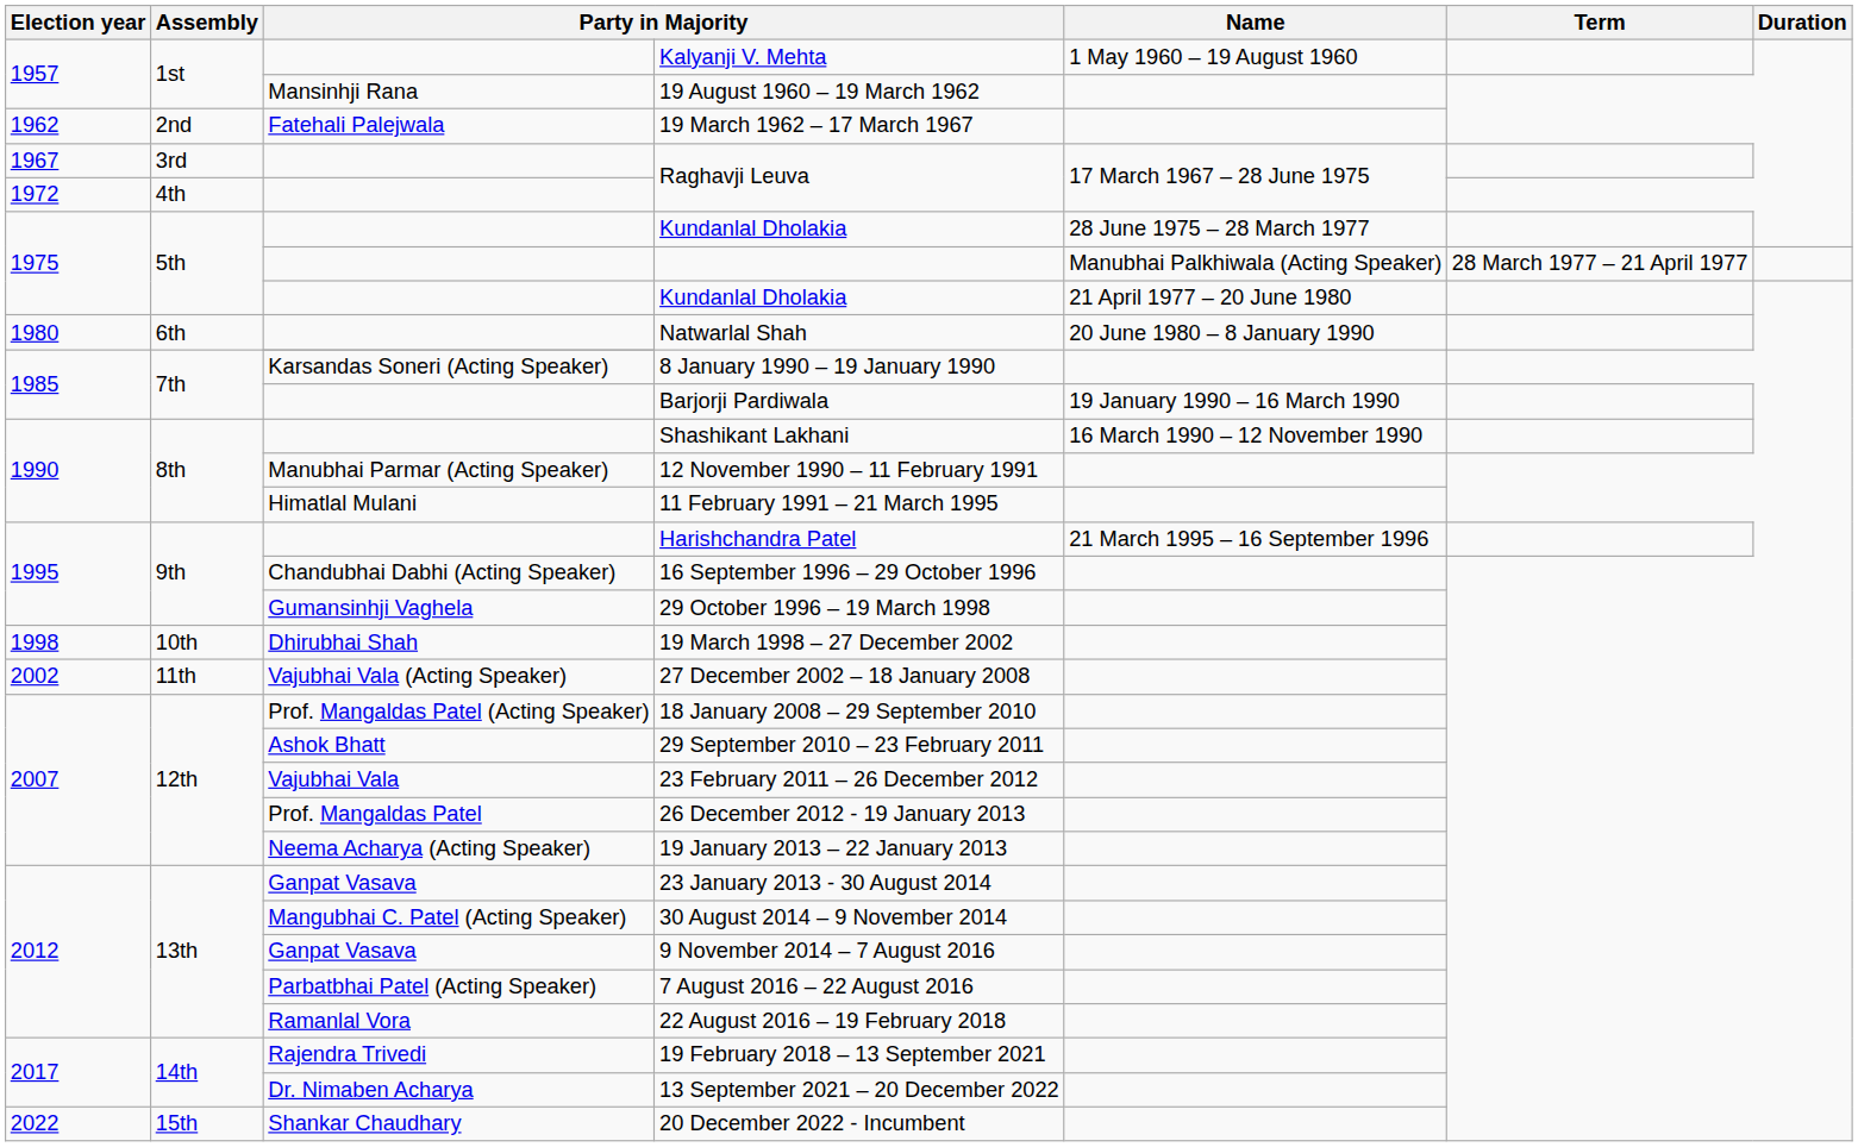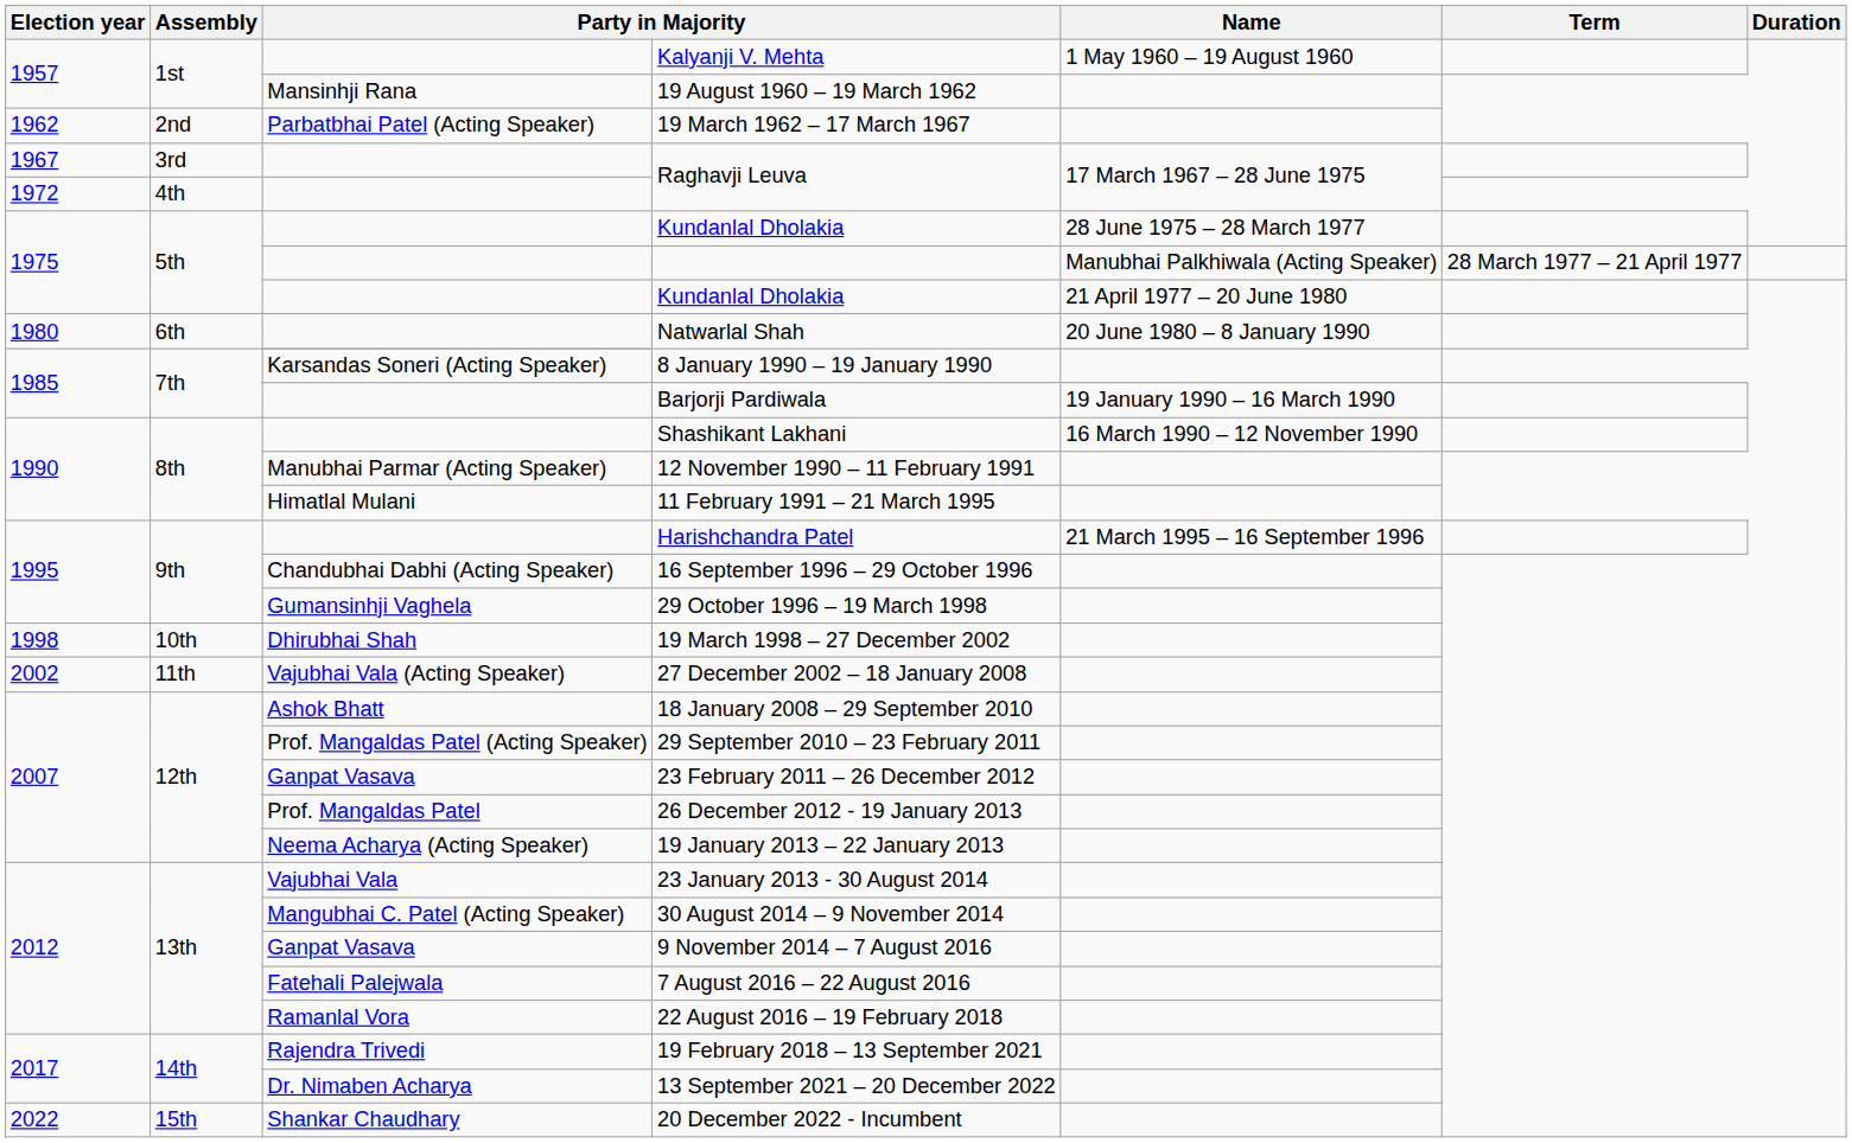19 March 1962 – 17 March 1967 | column 3: Fatehali Palejwala -> Parbatbhai Patel (Acting Speaker)
18 January 2008 – 29 September 2010 | column 3: Prof. Mangaldas Patel (Acting Speaker) -> Ashok Bhatt
29 September 2010 – 23 February 2011 | column 3: Ashok Bhatt -> Prof. Mangaldas Patel (Acting Speaker)
23 February 2011 – 26 December 2012 | column 3: Vajubhai Vala -> Ganpat Vasava
23 January 2013 - 30 August 2014 | column 3: Ganpat Vasava -> Vajubhai Vala
7 August 2016 – 22 August 2016 | column 3: Parbatbhai Patel (Acting Speaker) -> Fatehali Palejwala
